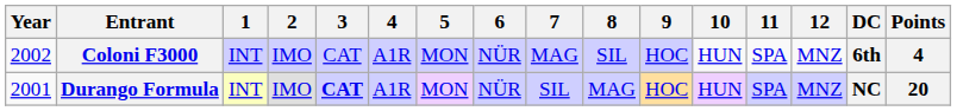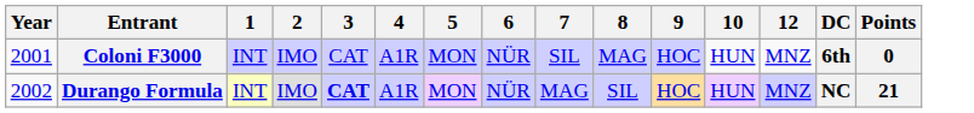- column: 11 | SPA | SPA
Coloni F3000 | Year: 2002 -> 2001
Coloni F3000 | 7: MAG -> SIL
Coloni F3000 | 8: SIL -> MAG
Coloni F3000 | Points: 4 -> 0
Durango Formula | Year: 2001 -> 2002
Durango Formula | 7: SIL -> MAG
Durango Formula | 8: MAG -> SIL
Durango Formula | Points: 20 -> 21
